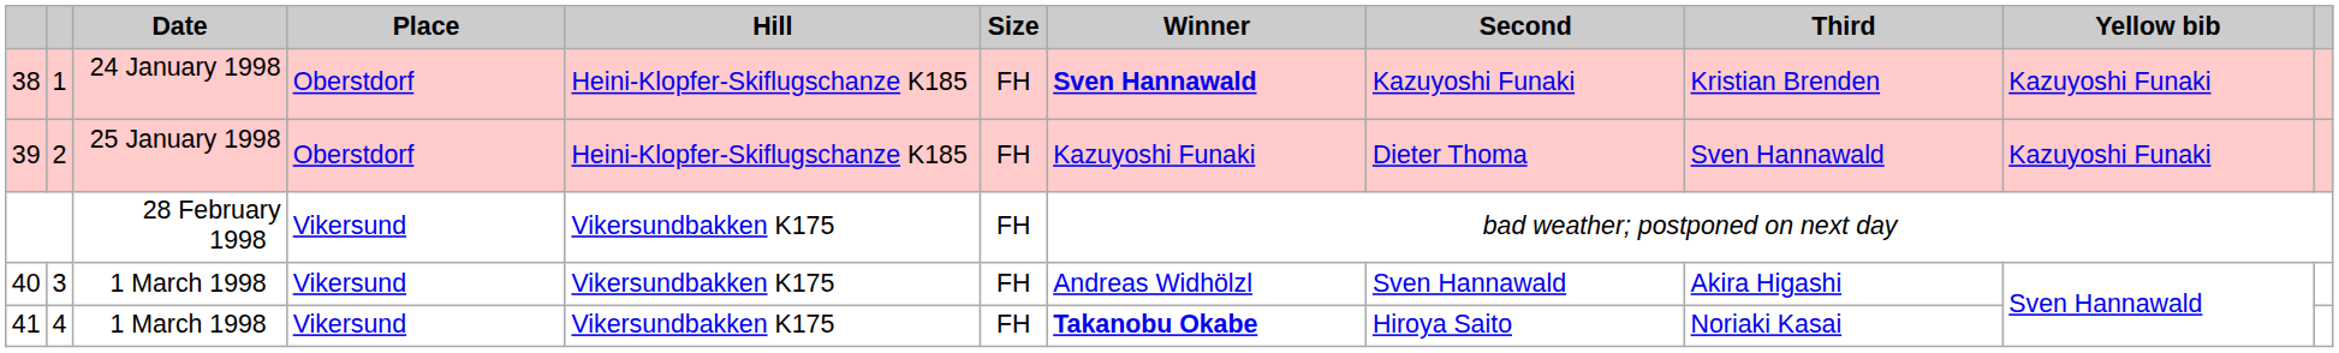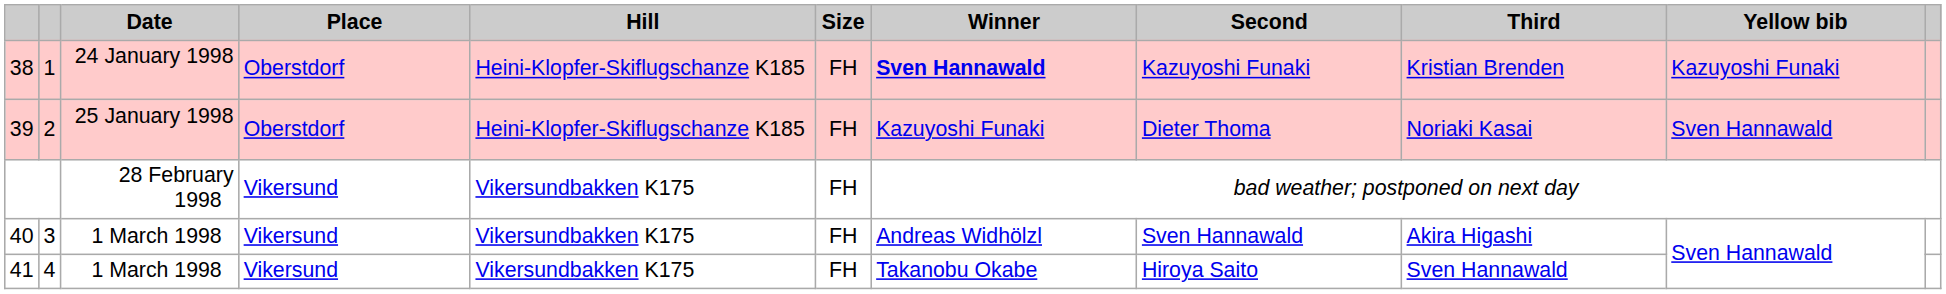39 | Third: Sven Hannawald -> Noriaki Kasai
39 | Yellow bib: Kazuyoshi Funaki -> Sven Hannawald
41 | Winner: bold -> normal
41 | Third: Noriaki Kasai -> Sven Hannawald
